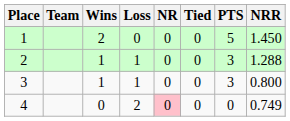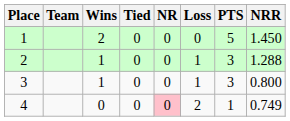columns swapped: Tied <-> Loss
4 | PTS: 0 -> 1
